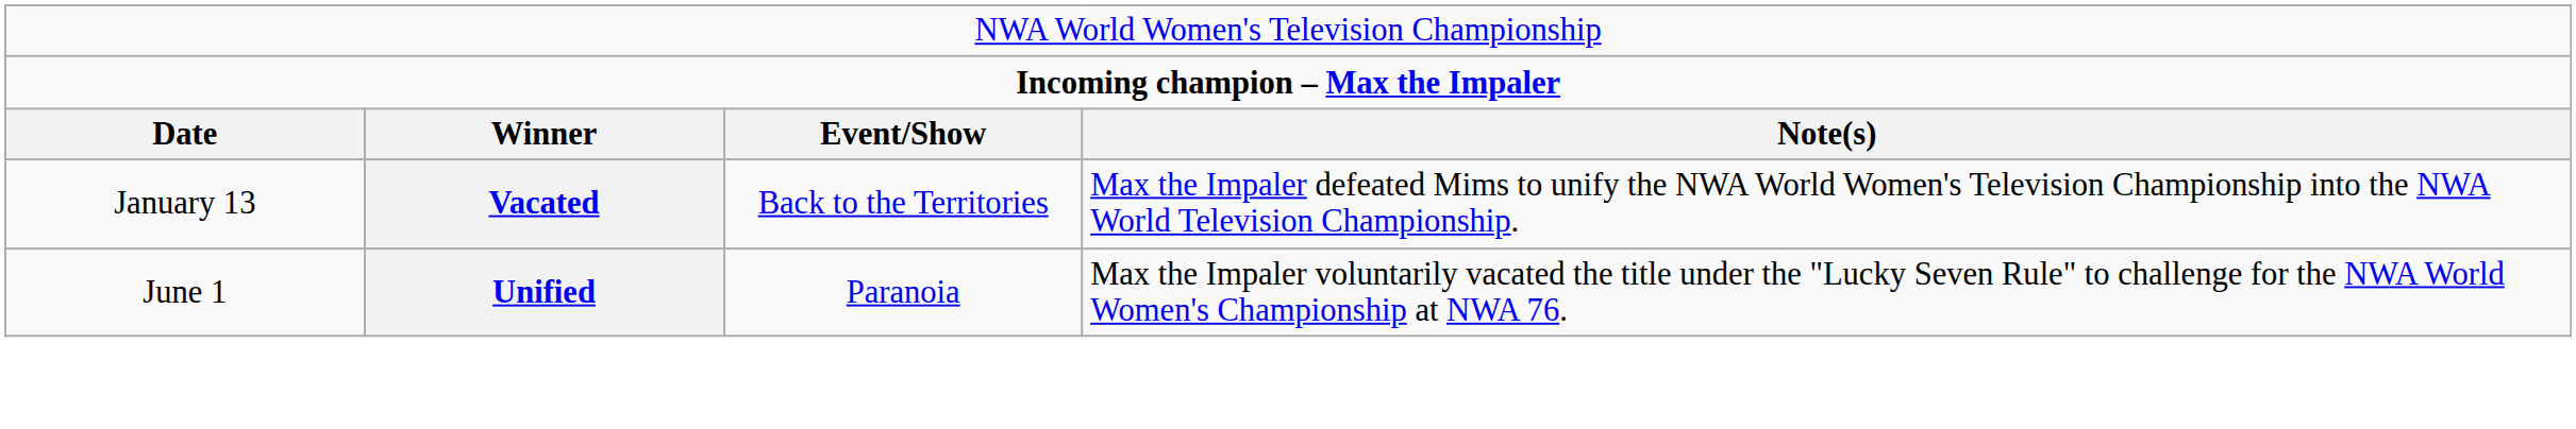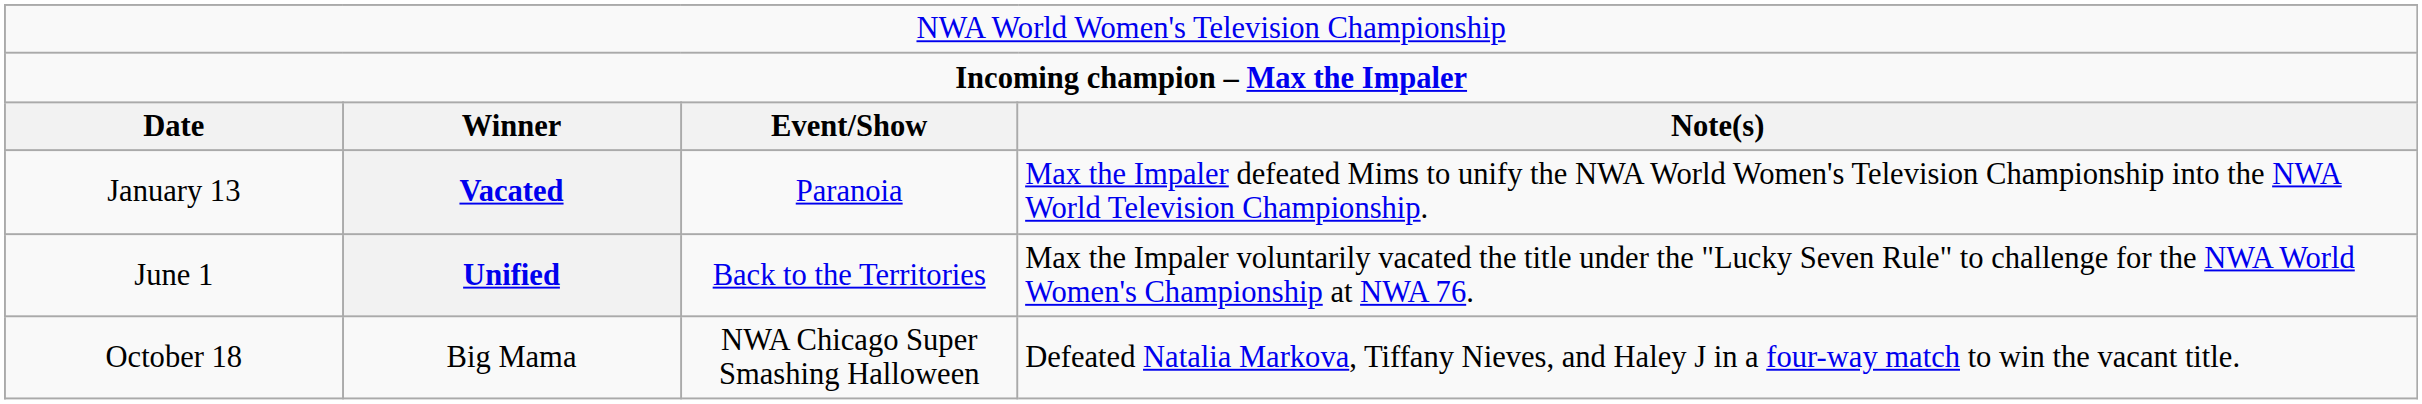January 13 | column 3: Back to the Territories -> Paranoia
June 1 | column 3: Paranoia -> Back to the Territories
+ row: October 18 | Big Mama | NWA Chicago Super Smashing Halloween | Defeated Natalia Markova, Tiffany Nieves, and Haley J in a four-way match to win the vacant title.
